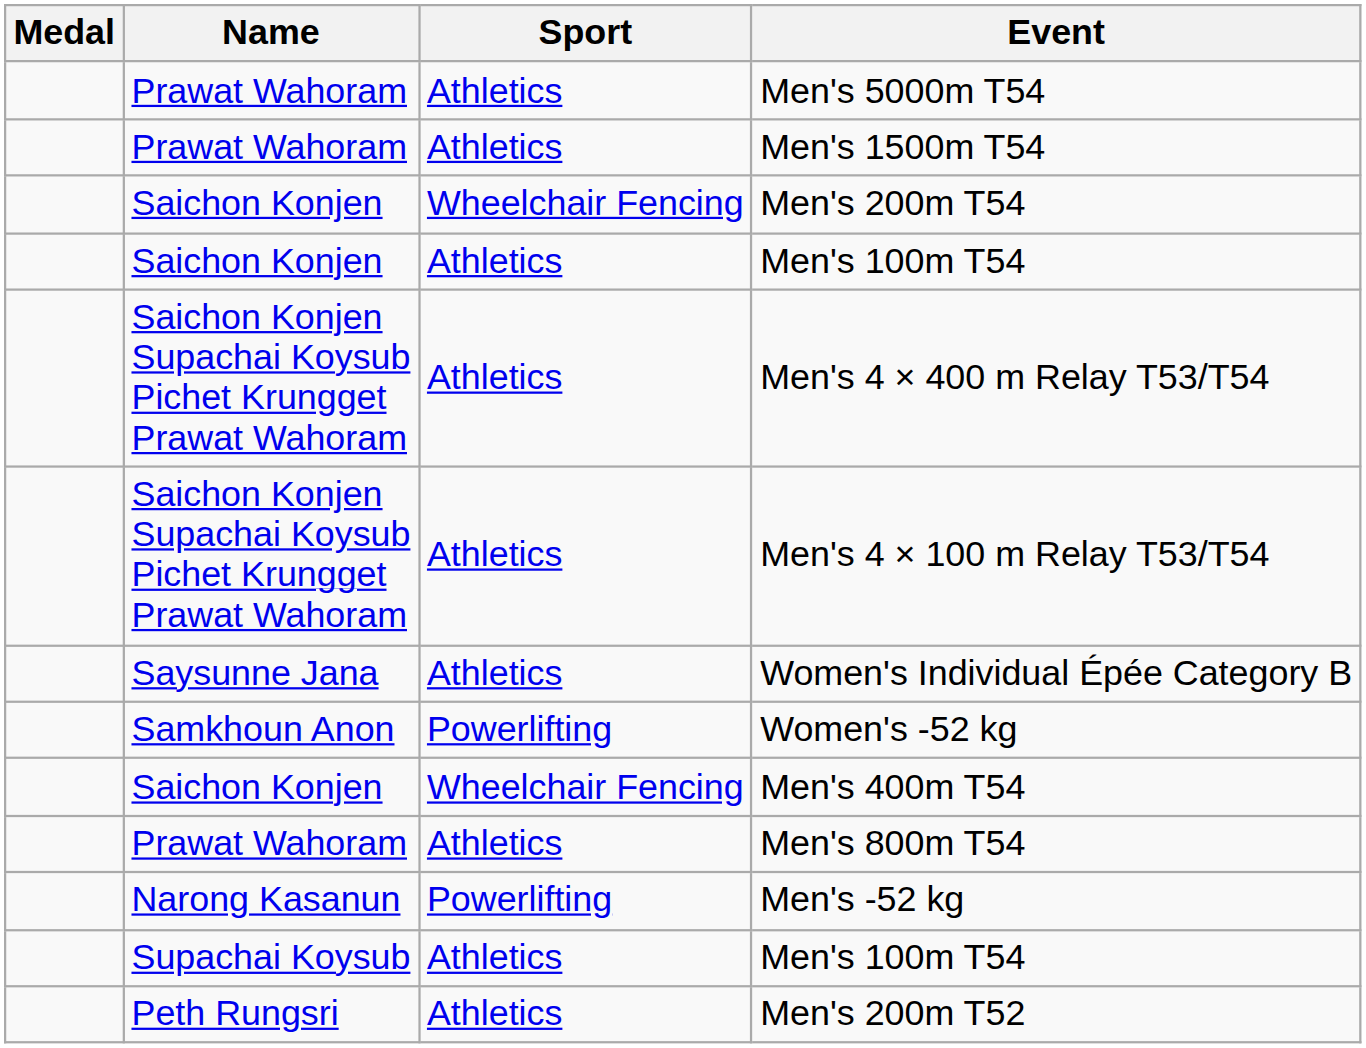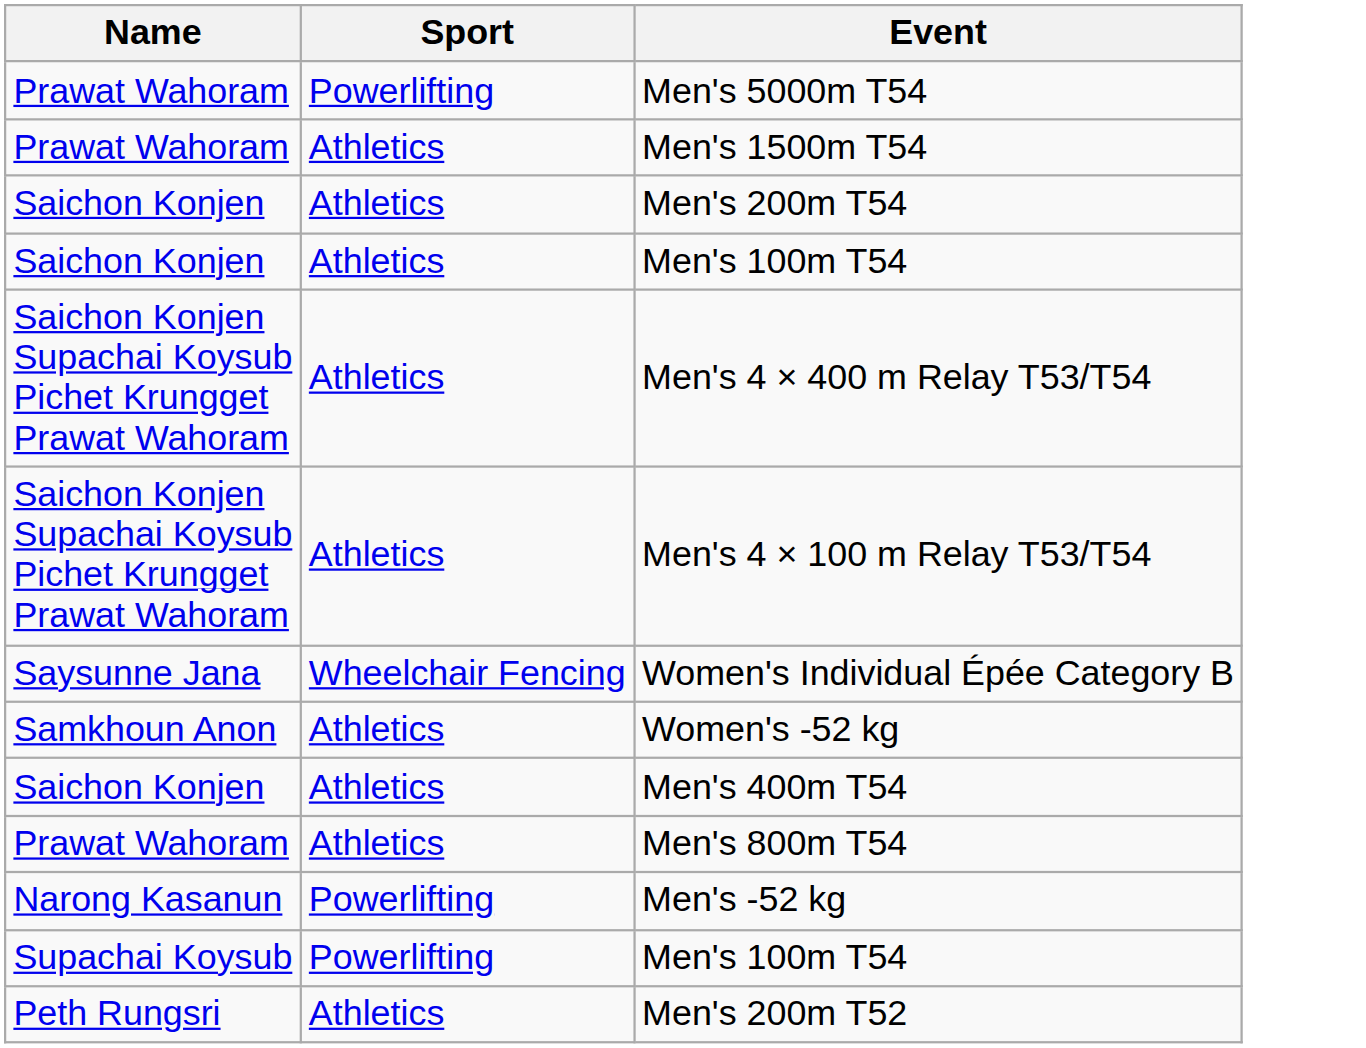- column: Medal
Men's 5000m T54 | Sport: Athletics -> Powerlifting
Men's 200m T54 | Sport: Wheelchair Fencing -> Athletics
Women's Individual Épée Category B | Sport: Athletics -> Wheelchair Fencing
Women's -52 kg | Sport: Powerlifting -> Athletics
Men's 400m T54 | Sport: Wheelchair Fencing -> Athletics
Supachai Koysub / Men's 100m T54 | Sport: Athletics -> Powerlifting
